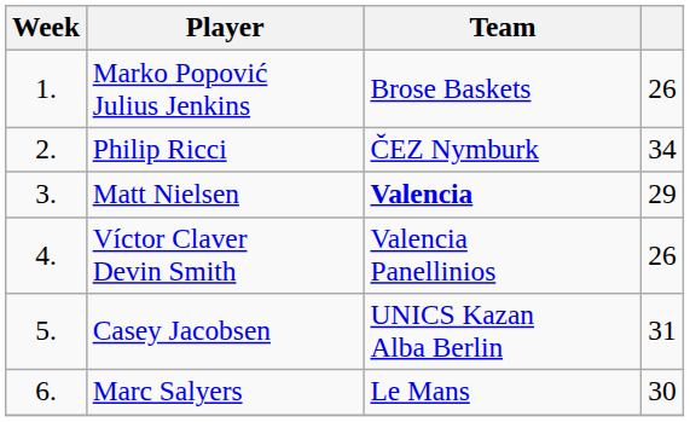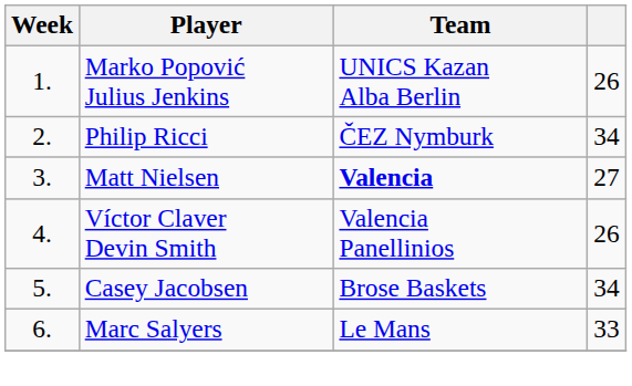Marko Popović Julius Jenkins | Team: Brose Baskets -> UNICS Kazan Alba Berlin
Matt Nielsen | column 4: 29 -> 27
Casey Jacobsen | Team: UNICS Kazan Alba Berlin -> Brose Baskets
Casey Jacobsen | column 4: 31 -> 34
Marc Salyers | column 4: 30 -> 33
